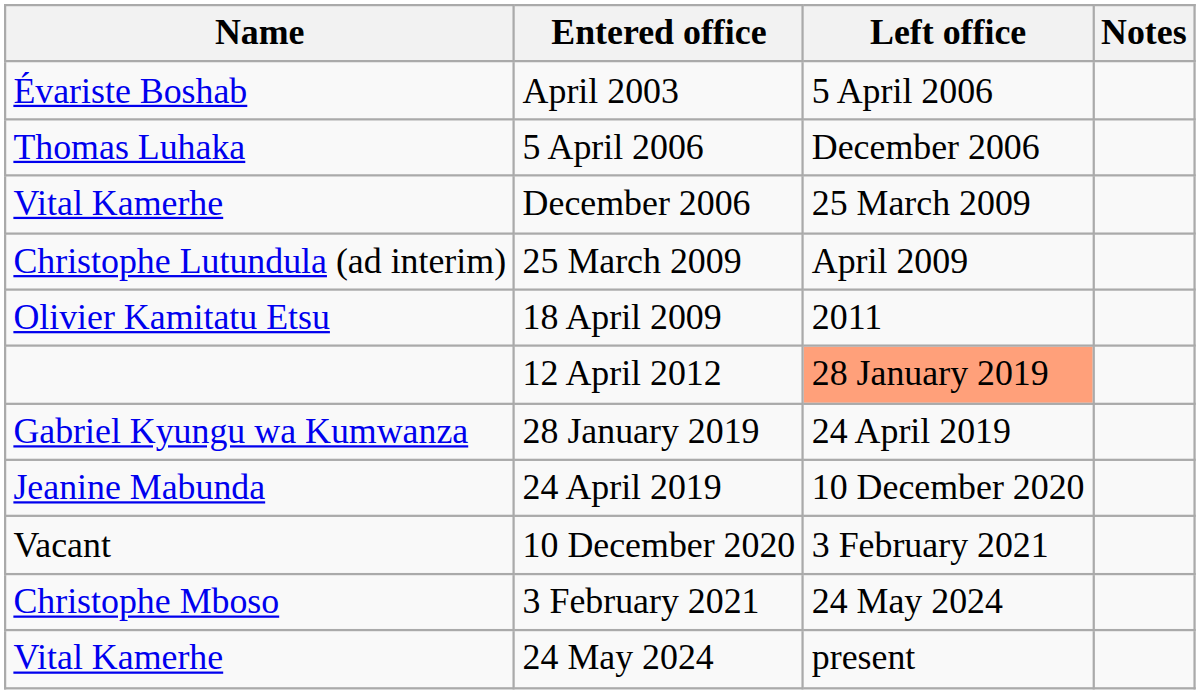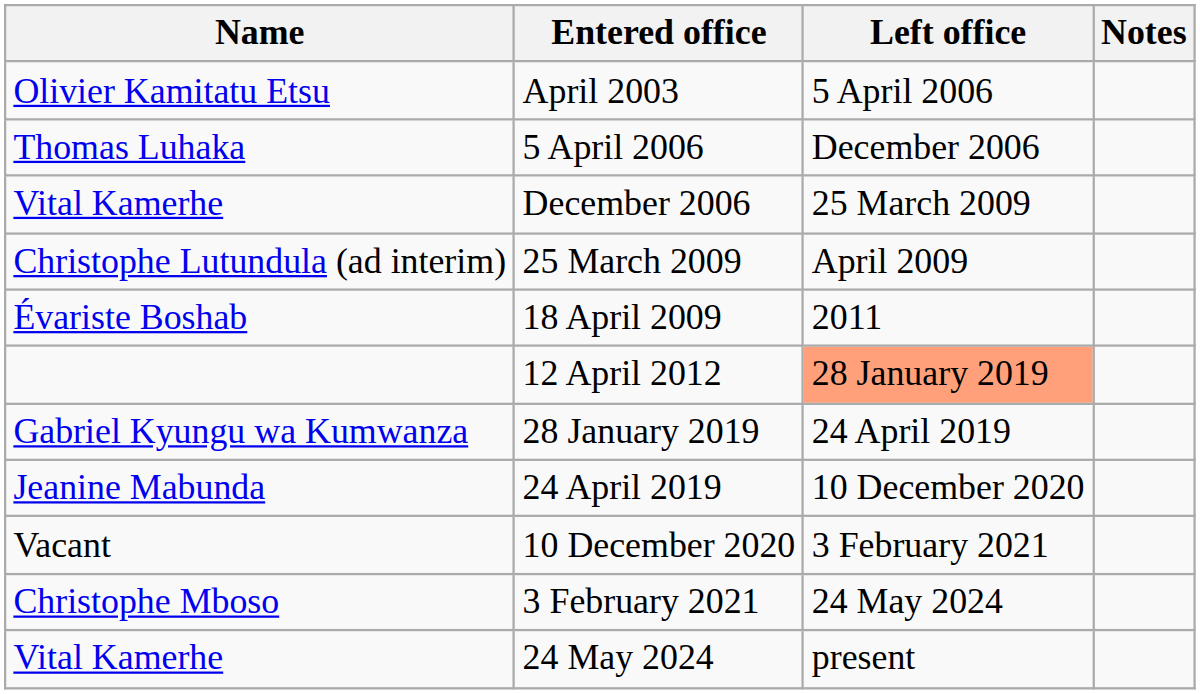April 2003 | Name: Évariste Boshab -> Olivier Kamitatu Etsu
18 April 2009 | Name: Olivier Kamitatu Etsu -> Évariste Boshab
